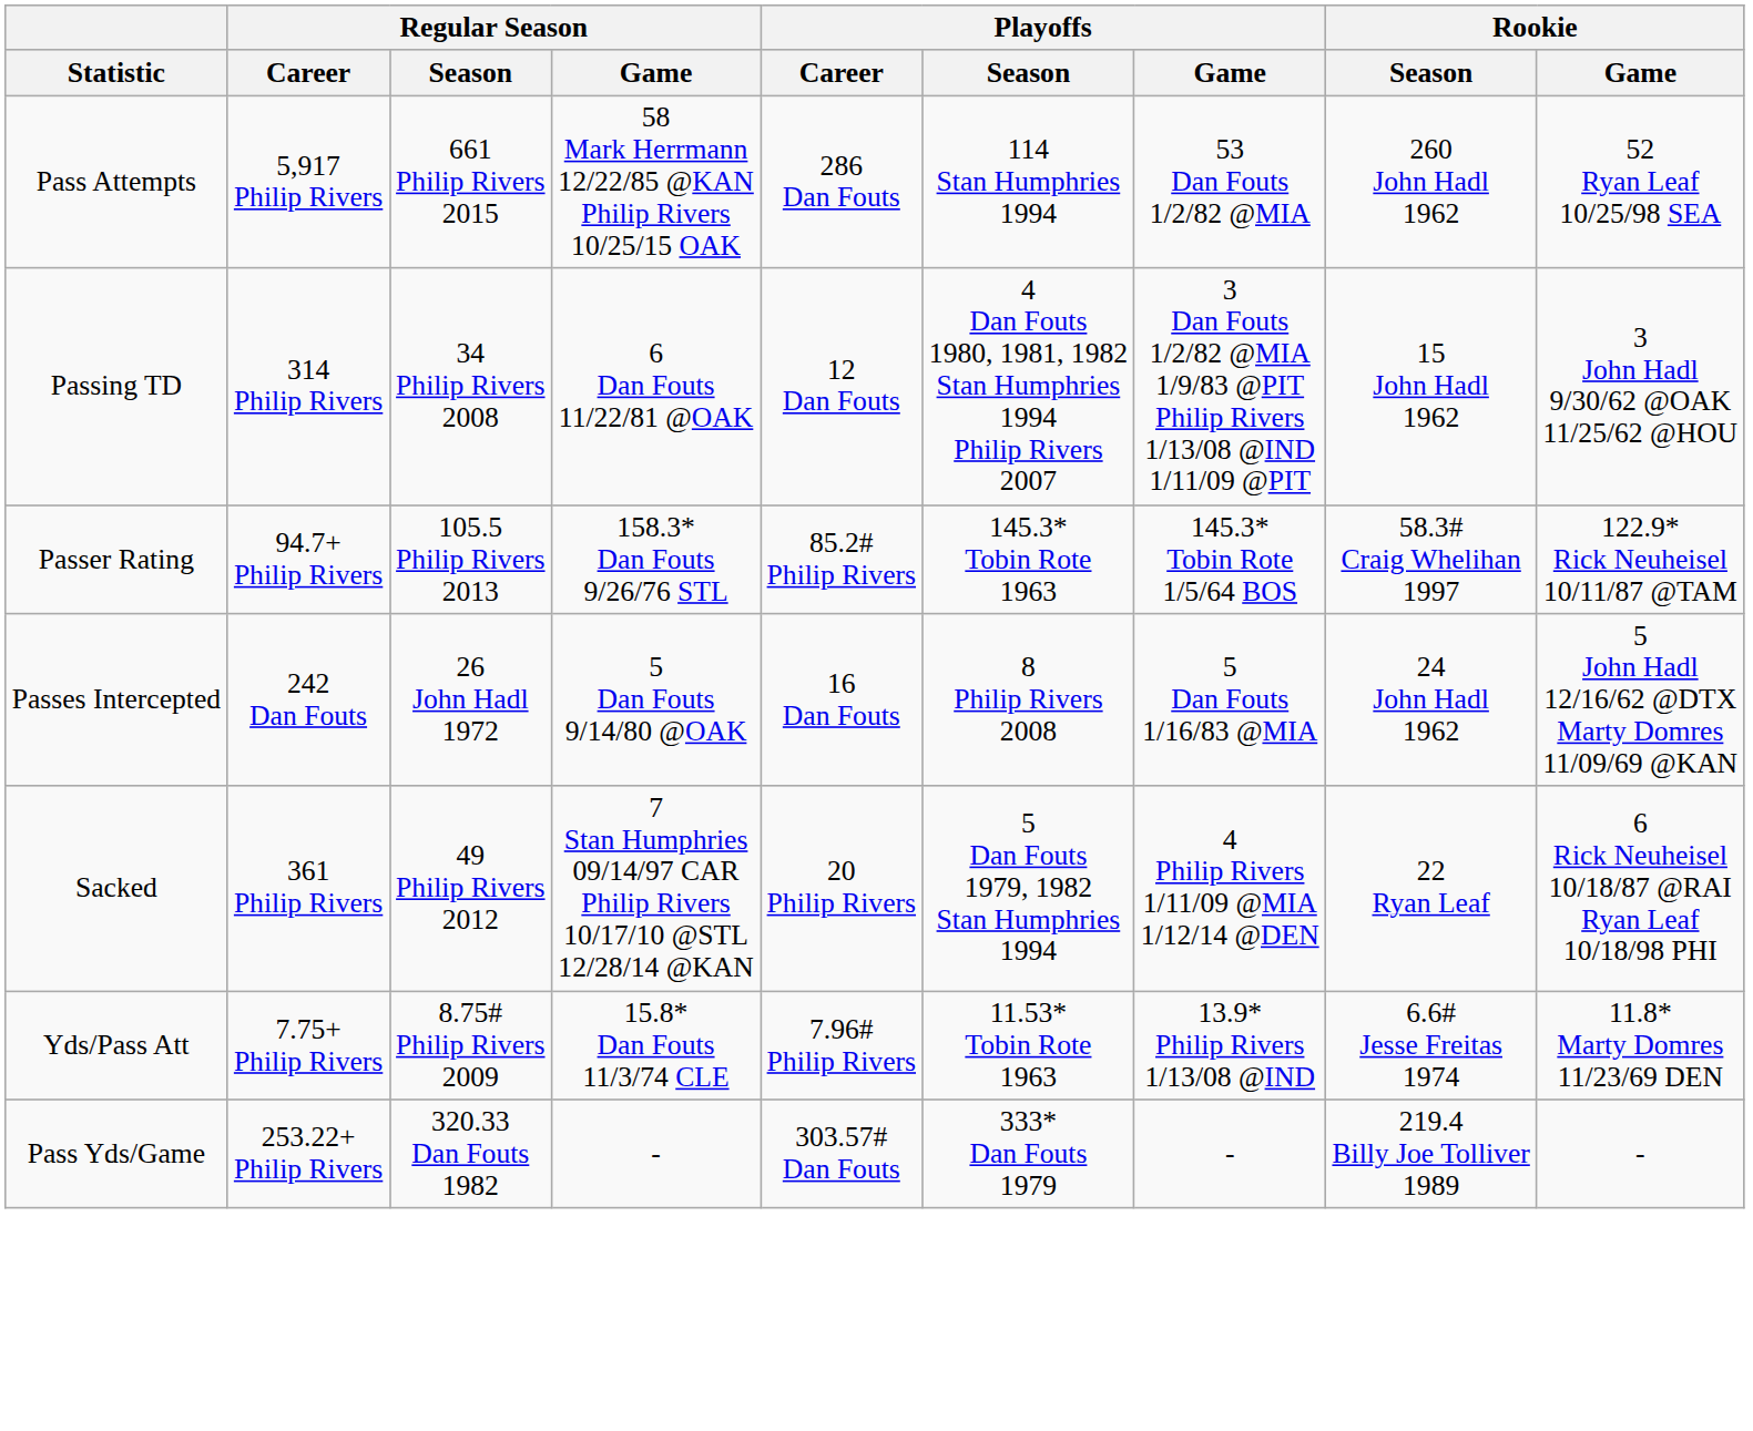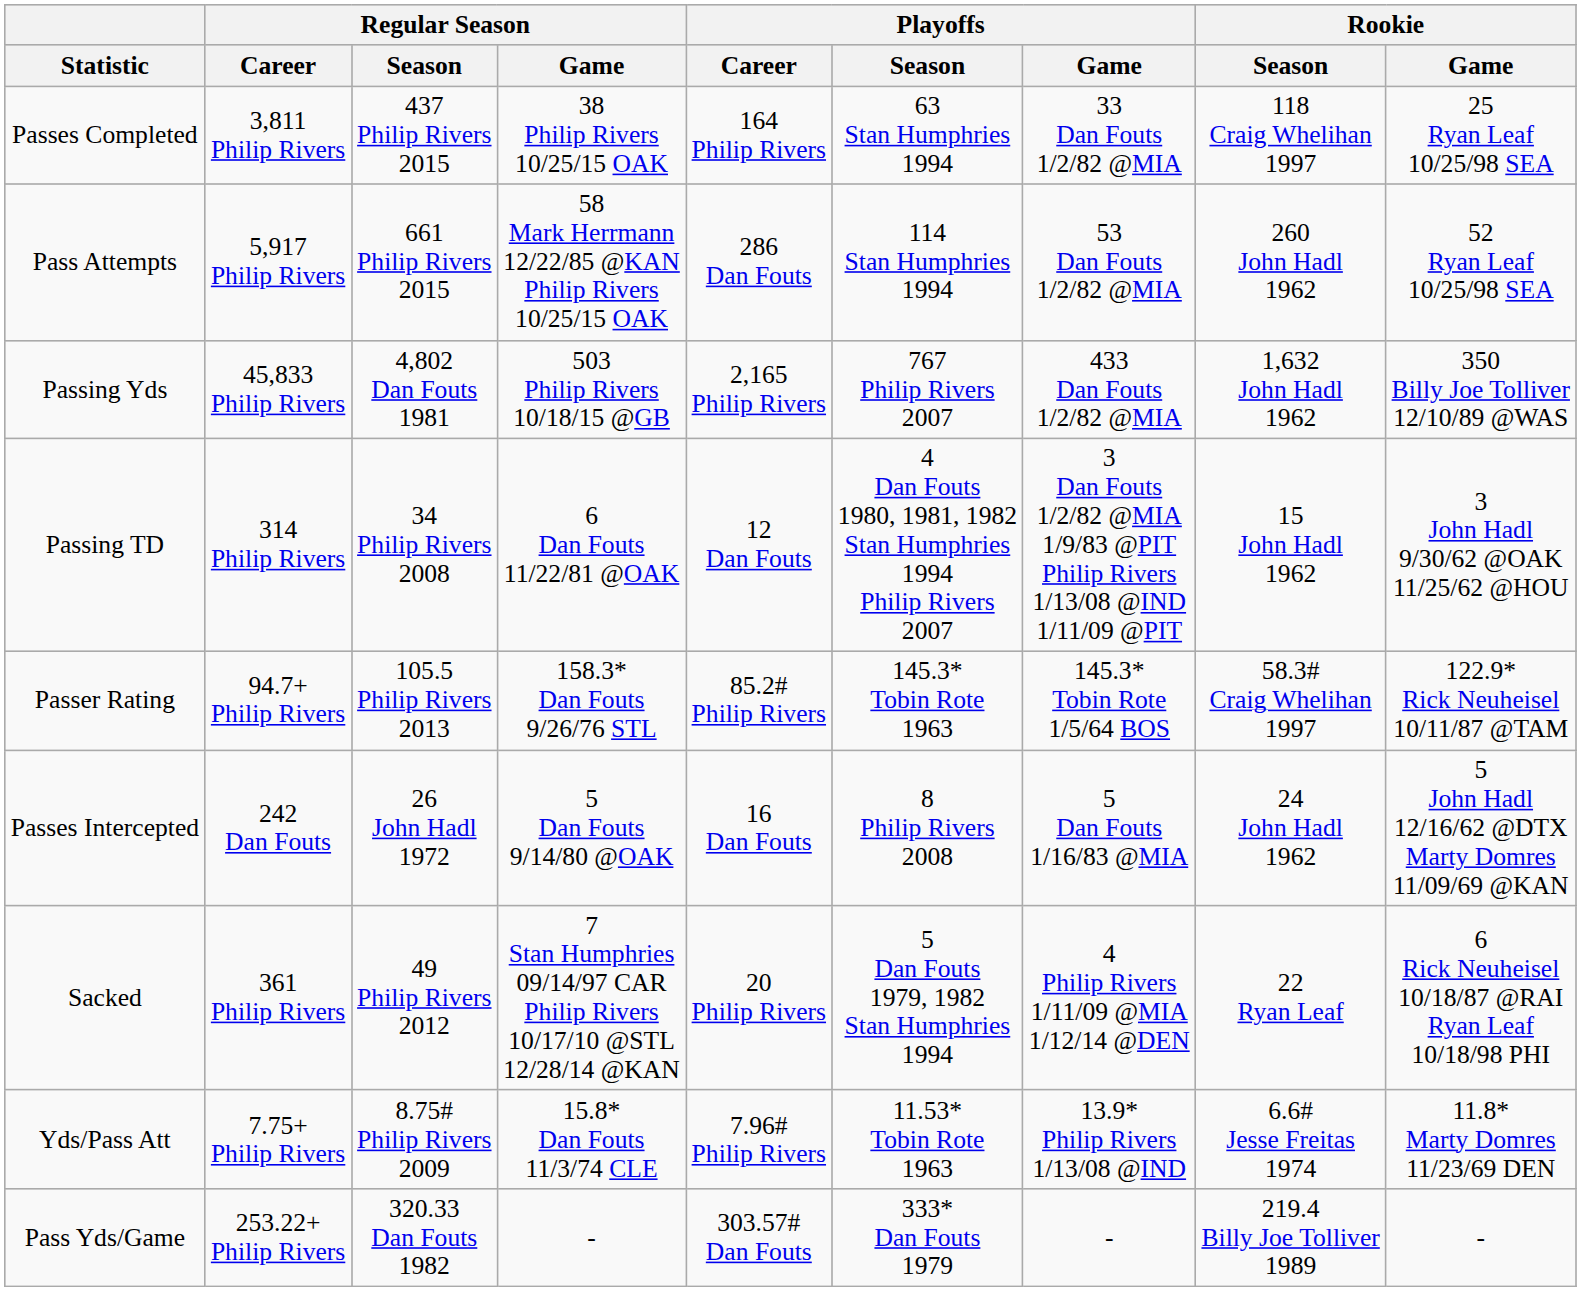+ row: Passes Completed | 3,811 Philip Rivers | 437 Philip Rivers 2015 | 38 Philip Rivers 10/25/15 OAK | 164 Philip Rivers | 63 Stan Humphries 1994 | 33 Dan Fouts 1/2/82 @MIA | 118 Craig Whelihan 1997 | 25 Ryan Leaf 10/25/98 SEA
+ row: Passing Yds | 45,833 Philip Rivers | 4,802 Dan Fouts 1981 | 503 Philip Rivers 10/18/15 @GB | 2,165 Philip Rivers | 767 Philip Rivers 2007 | 433 Dan Fouts 1/2/82 @MIA | 1,632 John Hadl 1962 | 350 Billy Joe Tolliver 12/10/89 @WAS
